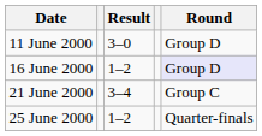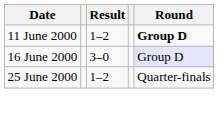11 June 2000 | Result: 3–0 -> 1–2
11 June 2000 | Round: normal -> bold
16 June 2000 | Result: 1–2 -> 3–0
- row: 21 June 2000 | 3–4 | Group C
